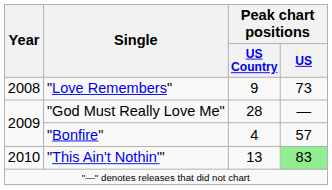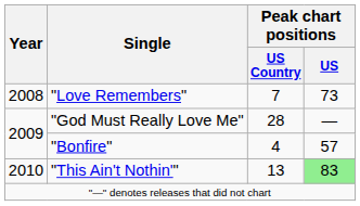"Love Remembers" | Peak chart positions / US Country: 9 -> 7
